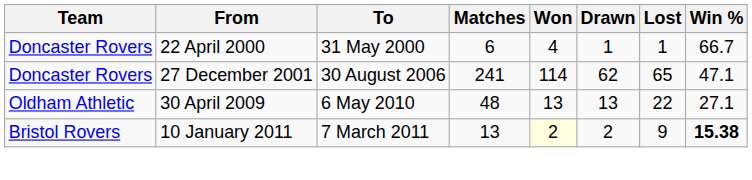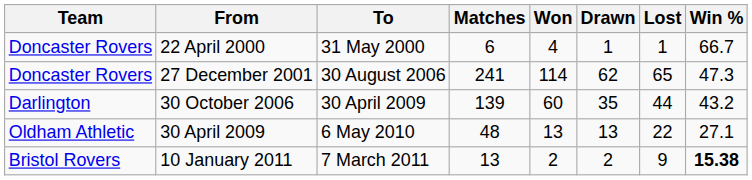27 December 2001 | Win %: 47.1 -> 47.3
+ row: Darlington | 30 October 2006 | 30 April 2009 | 139 | 60 | 35 | 44 | 43.2
10 January 2011 | Won: lightyellow background -> no background
